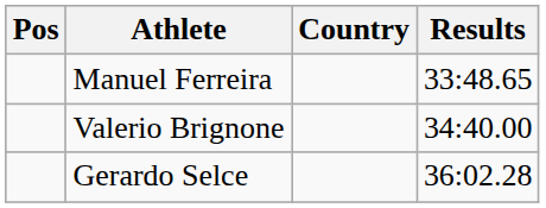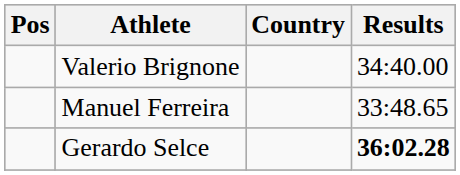rows swapped: Manuel Ferreira <-> Valerio Brignone
Gerardo Selce | Results: normal -> bold
